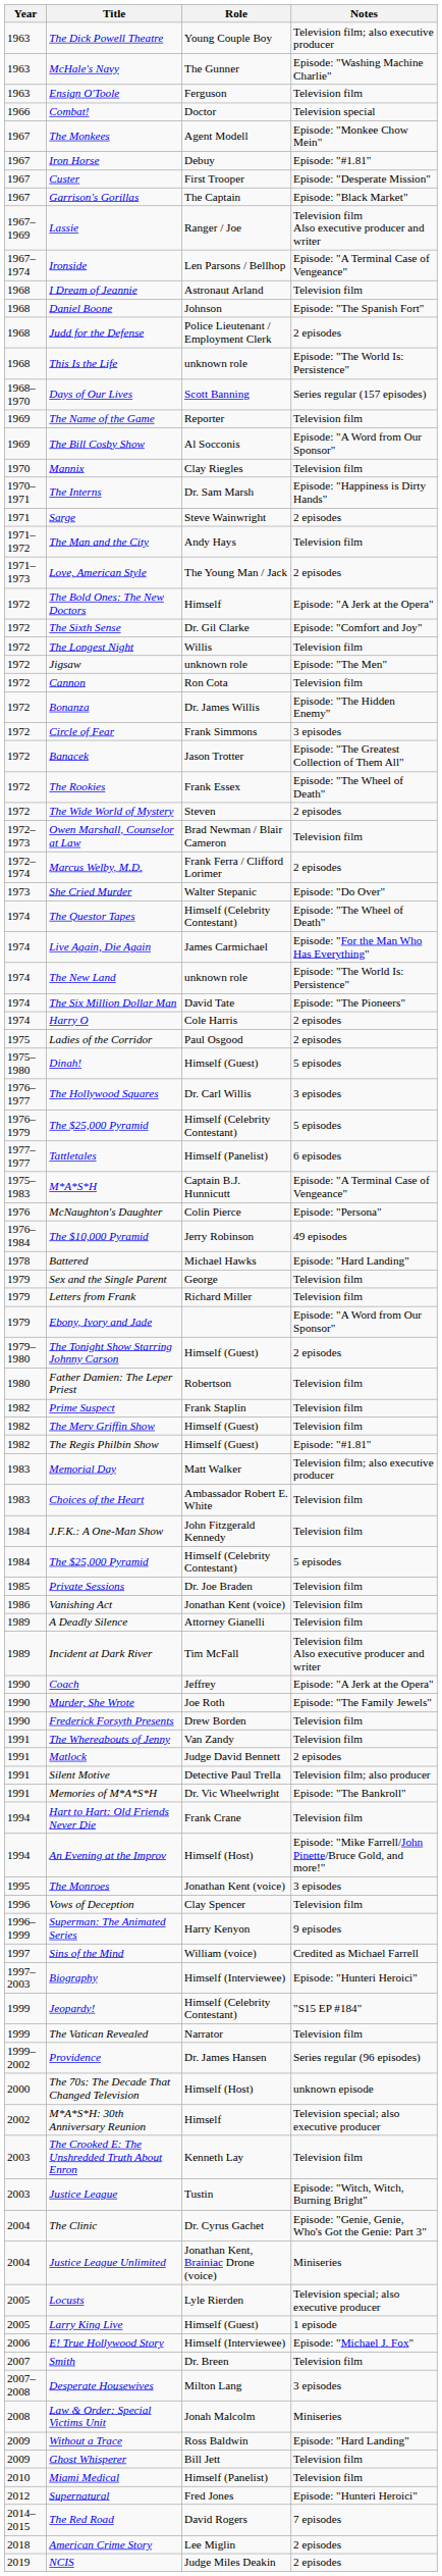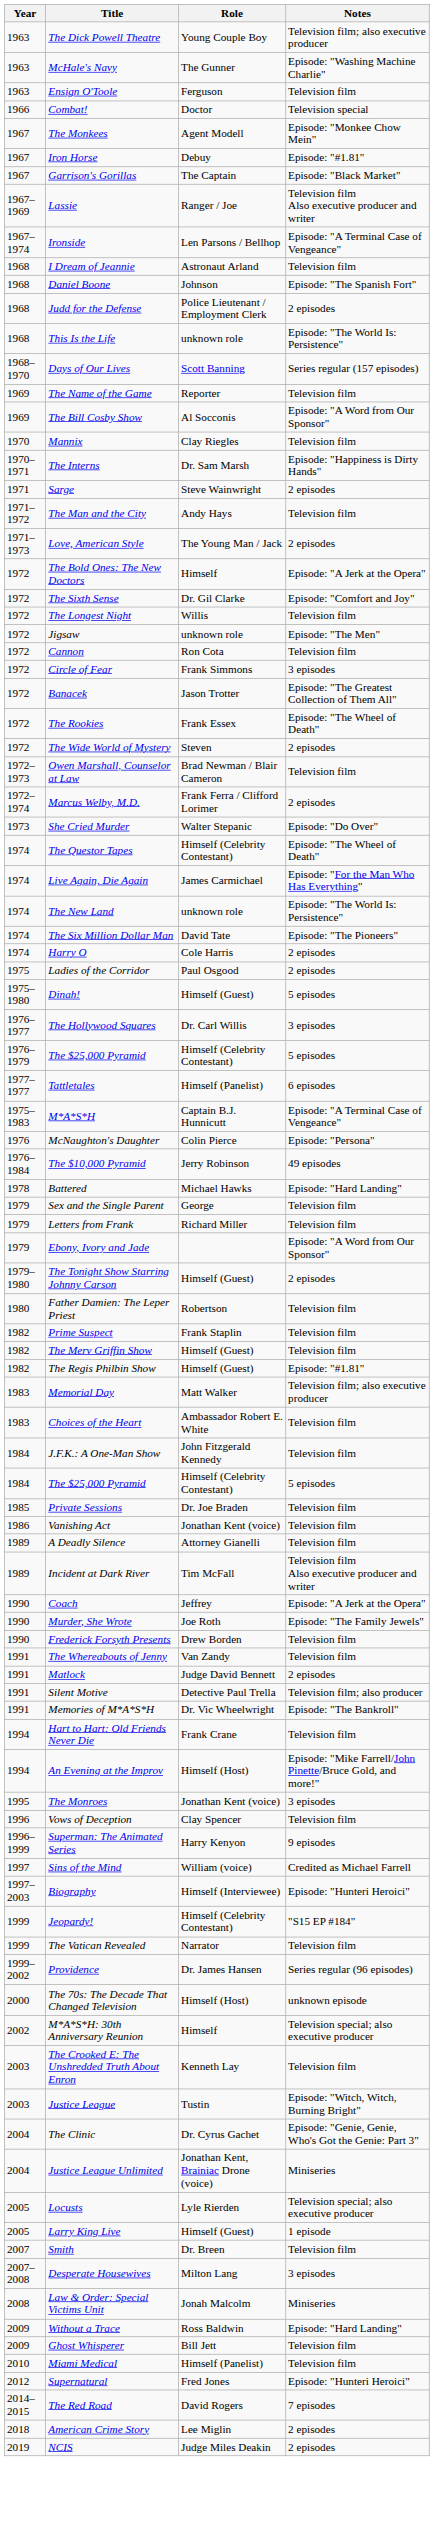- row: 1967 | Custer | First Trooper | Episode: "Desperate Mission"
- row: 1972 | Bonanza | Dr. James Willis | Episode: "The Hidden Enemy"
- row: 2006 | E! True Hollywood Story | Himself (Interviewee) | Episode: "Michael J. Fox"
